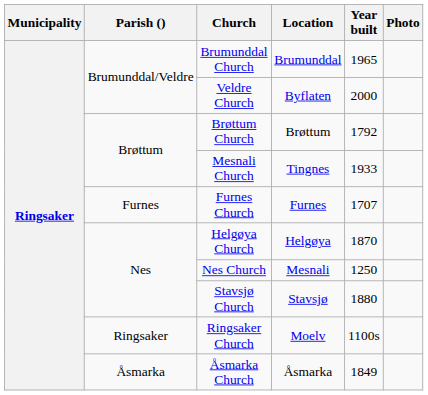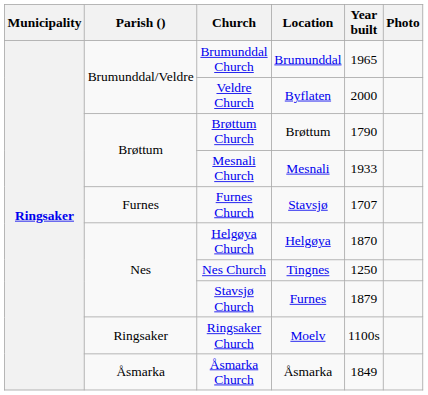Brøttum Church | Year built: 1792 -> 1790
Mesnali Church | Location: Tingnes -> Mesnali
Furnes Church | Location: Furnes -> Stavsjø
Nes Church | Location: Mesnali -> Tingnes
Stavsjø Church | Location: Stavsjø -> Furnes
Stavsjø Church | Year built: 1880 -> 1879
